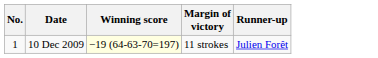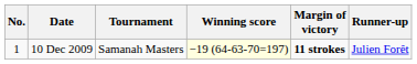+ column: Tournament | Samanah Masters
10 Dec 2009 | Margin of victory: normal -> bold
